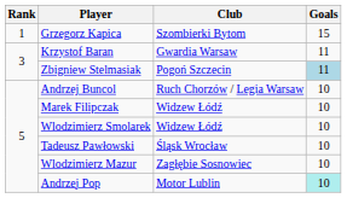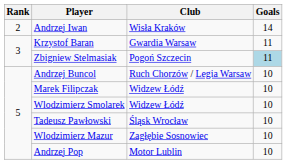- row: 1 | Grzegorz Kapica | Szombierki Bytom | 15
+ row: 2 | Andrzej Iwan | Wisła Kraków | 14
Andrzej Pop | Goals: paleturquoise background -> no background
